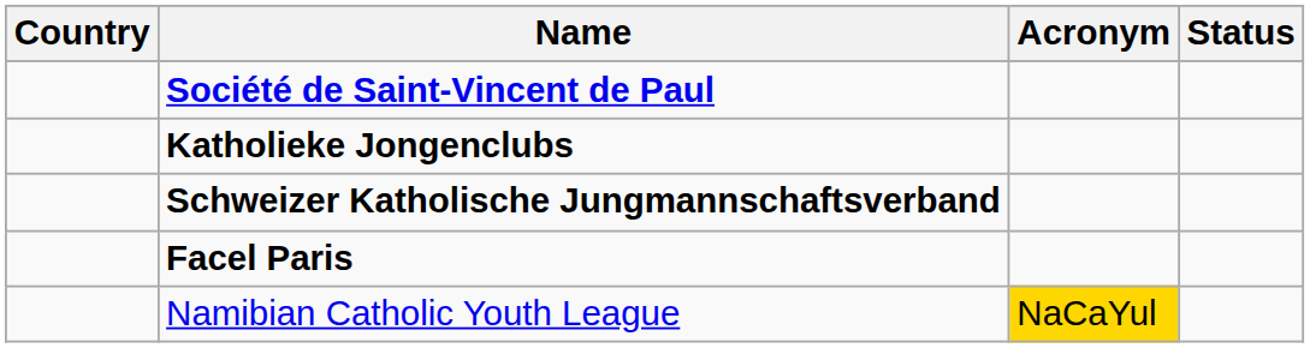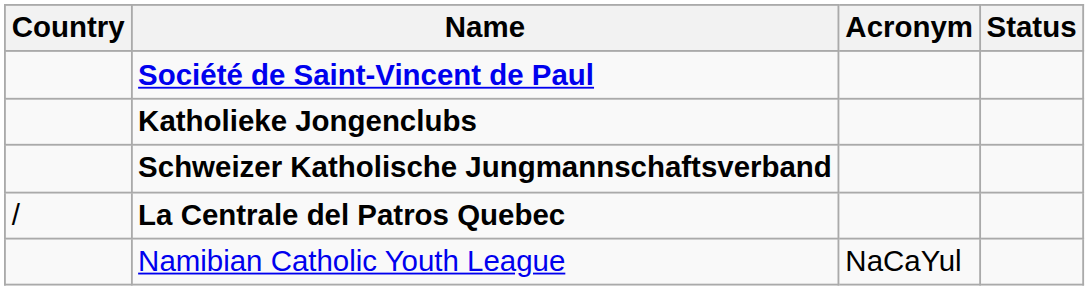+ row: / | La Centrale del Patros Quebec
- row: Facel Paris
Namibian Catholic Youth League | Acronym: gold background -> no background
